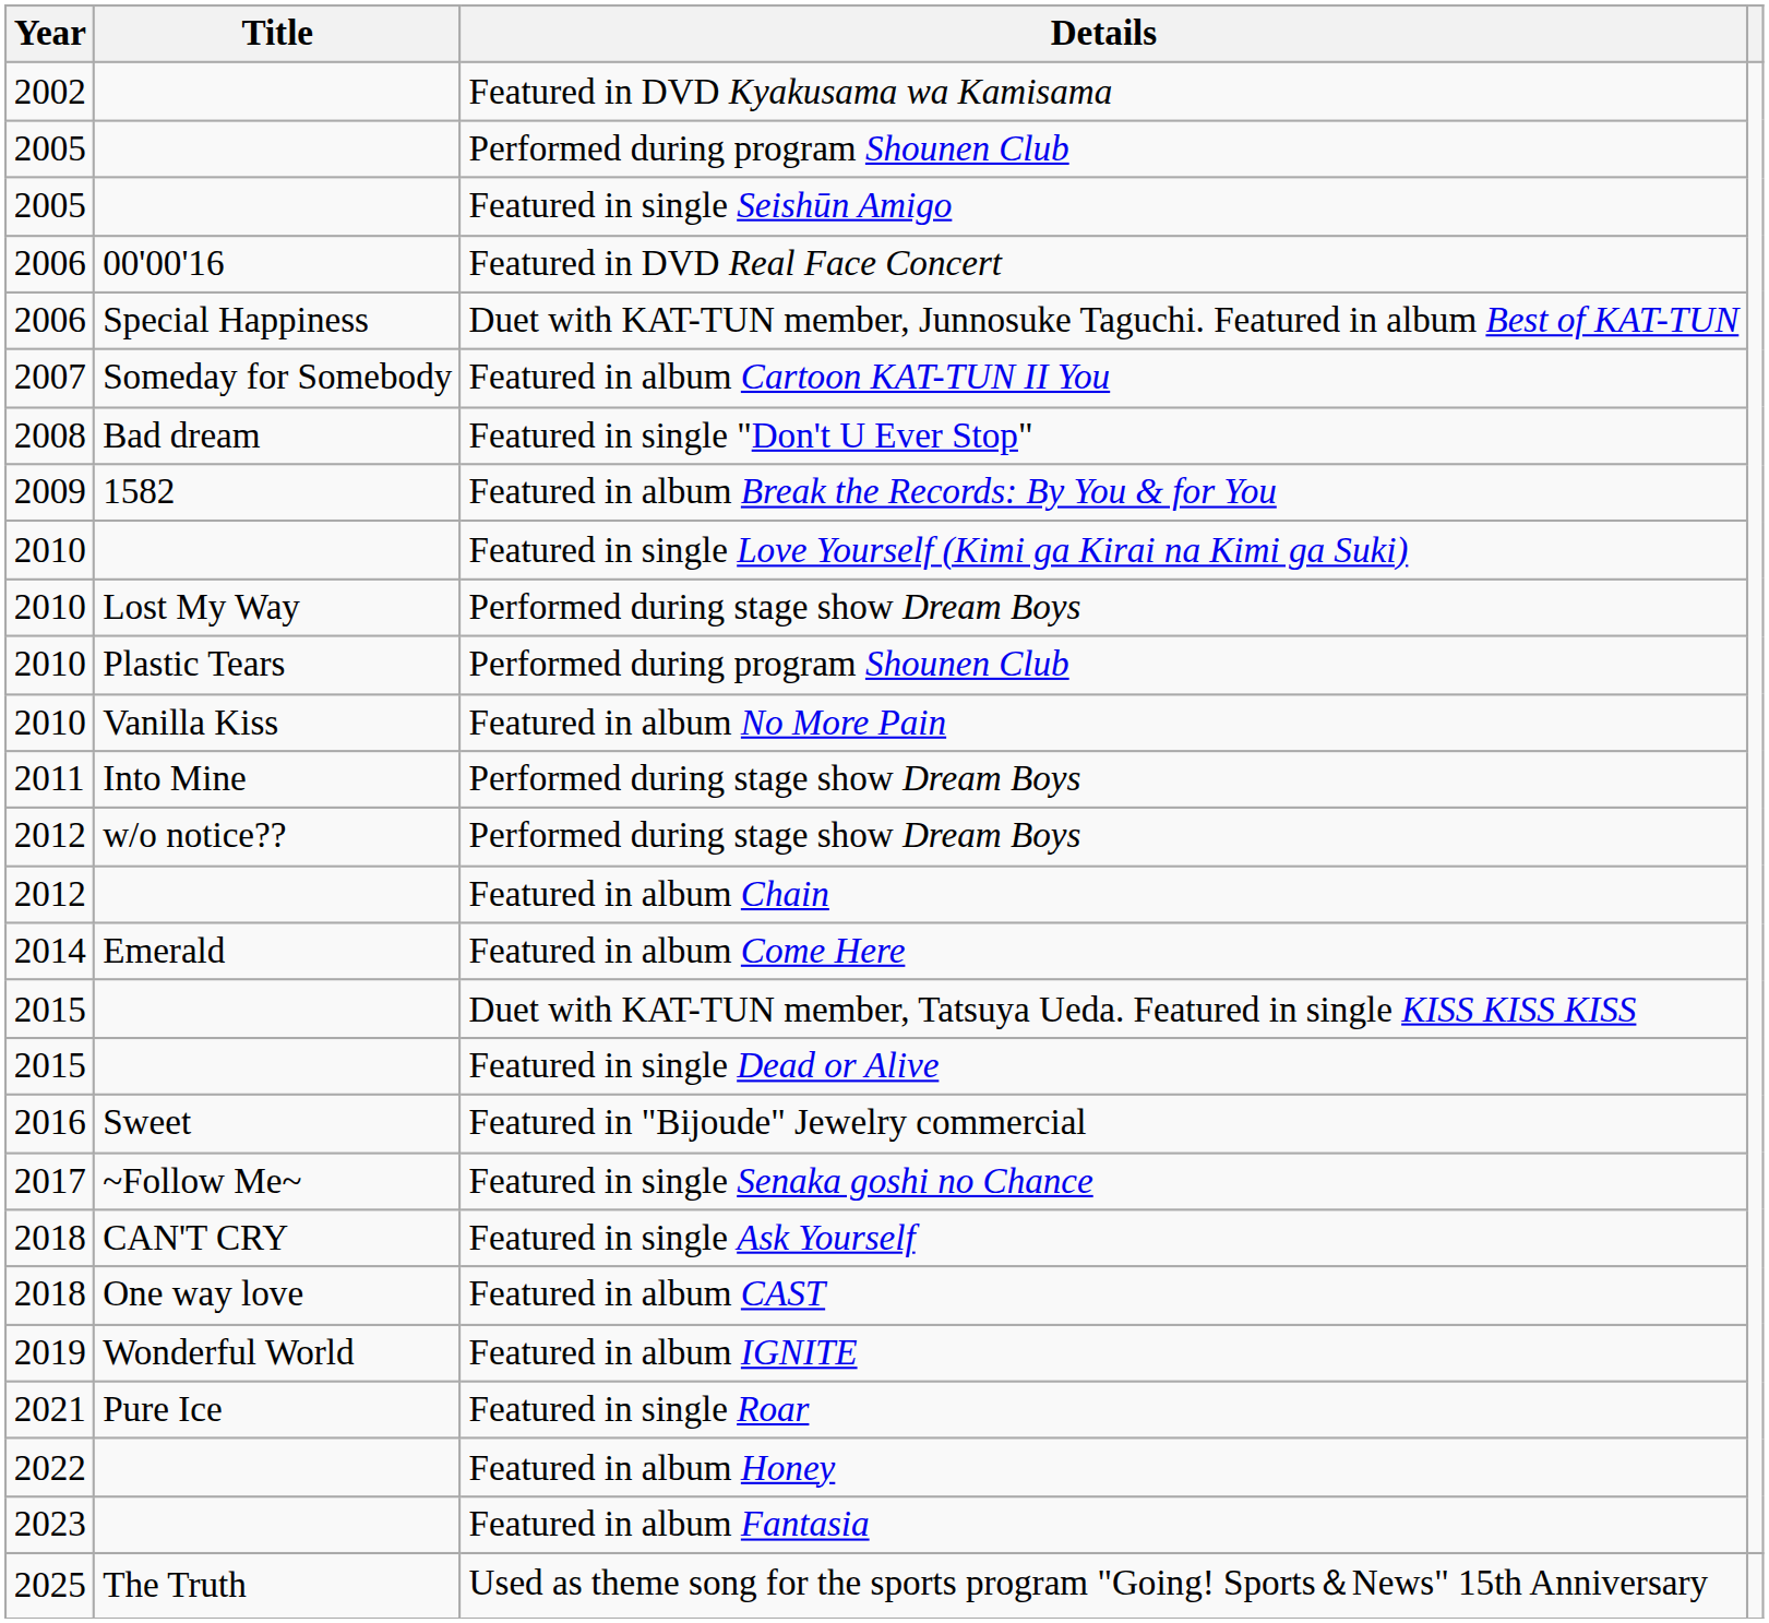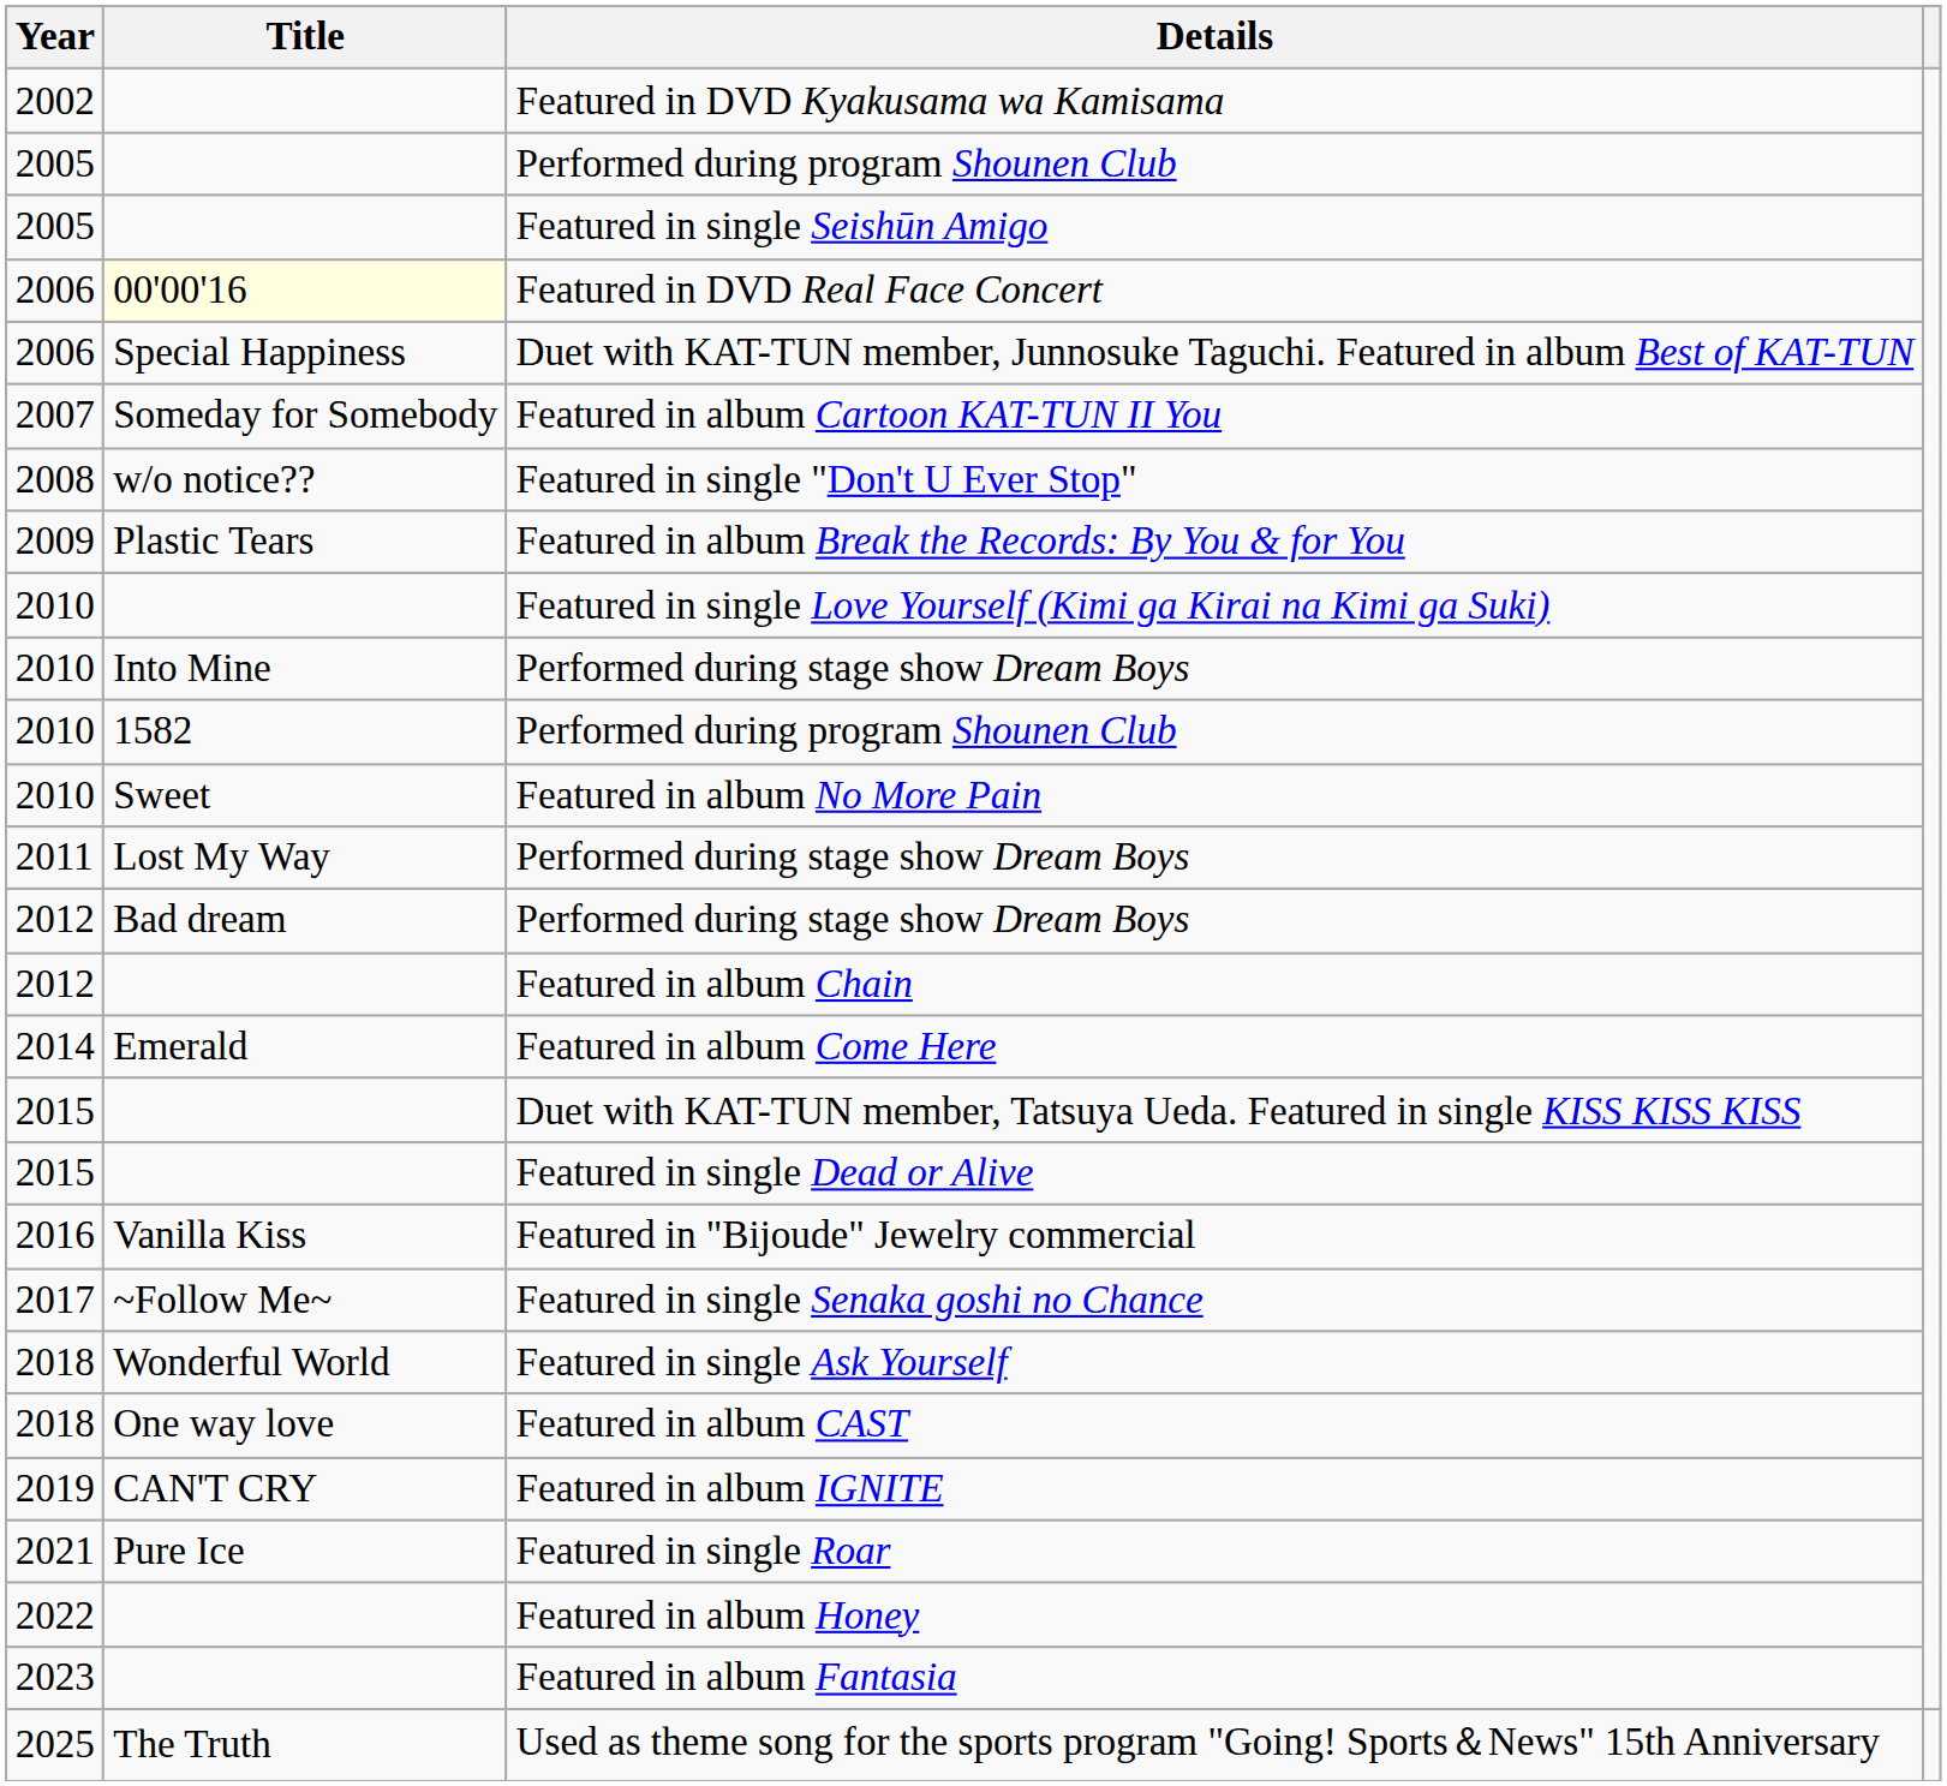Featured in DVD Real Face Concert | Title: no background -> lightyellow background
Featured in single "Don't U Ever Stop" | Title: Bad dream -> w/o notice??
Featured in album Break the Records: By You & for You | Title: 1582 -> Plastic Tears
2010 / Performed during stage show Dream Boys | Title: Lost My Way -> Into Mine
2010 / Performed during program Shounen Club | Title: Plastic Tears -> 1582
Featured in album No More Pain | Title: Vanilla Kiss -> Sweet
2011 / Performed during stage show Dream Boys | Title: Into Mine -> Lost My Way
2012 / Performed during stage show Dream Boys | Title: w/o notice?? -> Bad dream
Featured in "Bijoude" Jewelry commercial | Title: Sweet -> Vanilla Kiss
Featured in single Ask Yourself | Title: CAN'T CRY -> Wonderful World
Featured in album IGNITE | Title: Wonderful World -> CAN'T CRY
